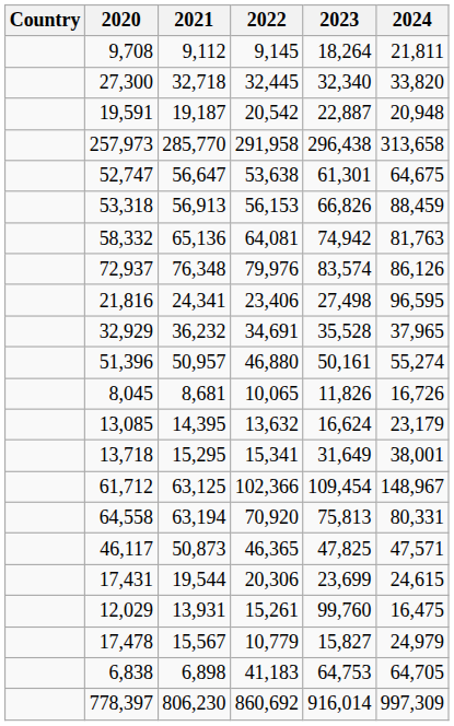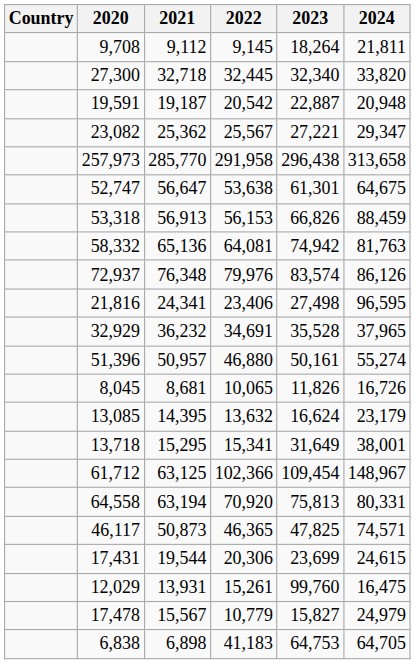+ row: 23,082 | 25,362 | 25,567 | 27,221 | 29,347
46,117 | 2024: 47,571 -> 74,571
- row: 778,397 | 806,230 | 860,692 | 916,014 | 997,309
